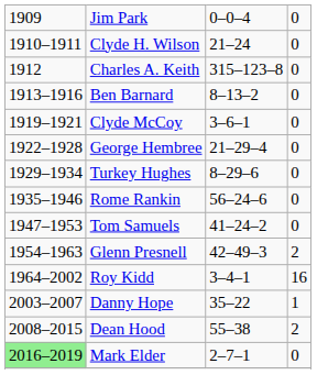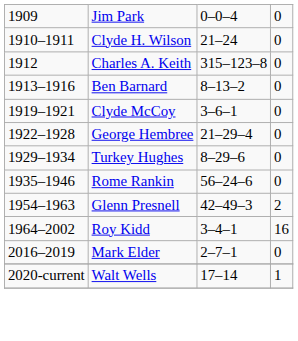- row: 1947–1953 | Tom Samuels | 41–24–2 | 0
- row: 2003–2007 | Danny Hope | 35–22 | 1
- row: 2008–2015 | Dean Hood | 55–38 | 2
Mark Elder | column 1: lightgreen background -> no background
+ row: 2020-current | Walt Wells | 17–14 | 1
